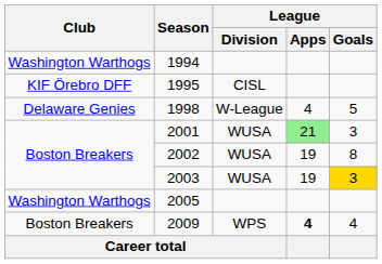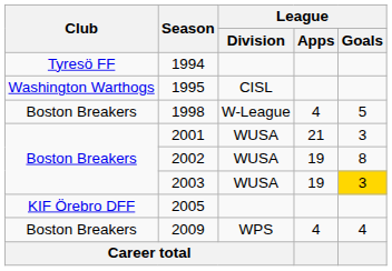1994 | Club: Washington Warthogs -> Tyresö FF
1995 | Club: KIF Örebro DFF -> Washington Warthogs
1998 | Club: Delaware Genies -> Boston Breakers
2001 | League / Apps: lightgreen background -> no background
2005 | Club: Washington Warthogs -> KIF Örebro DFF
2009 | League / Apps: bold -> normal
